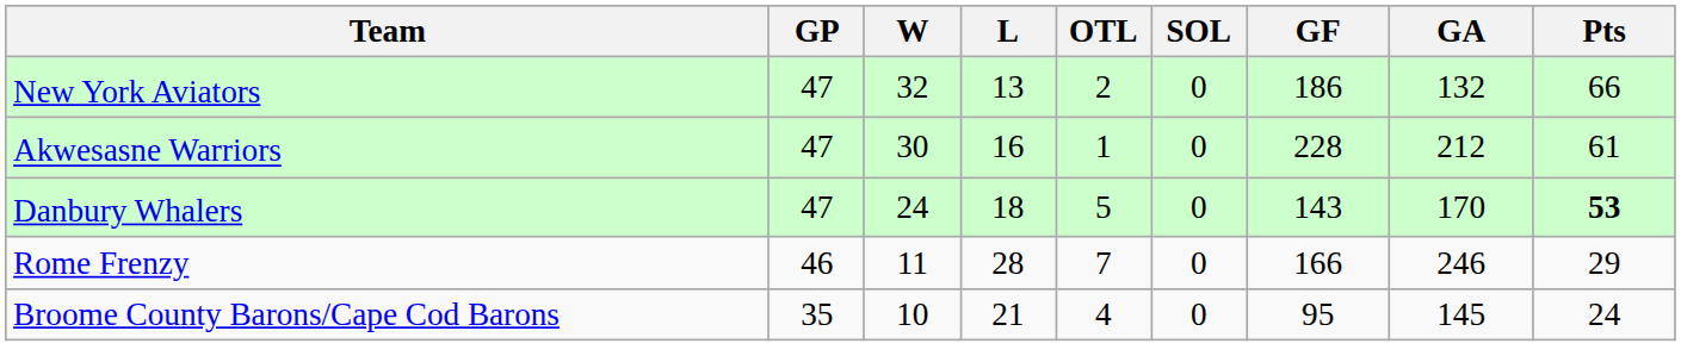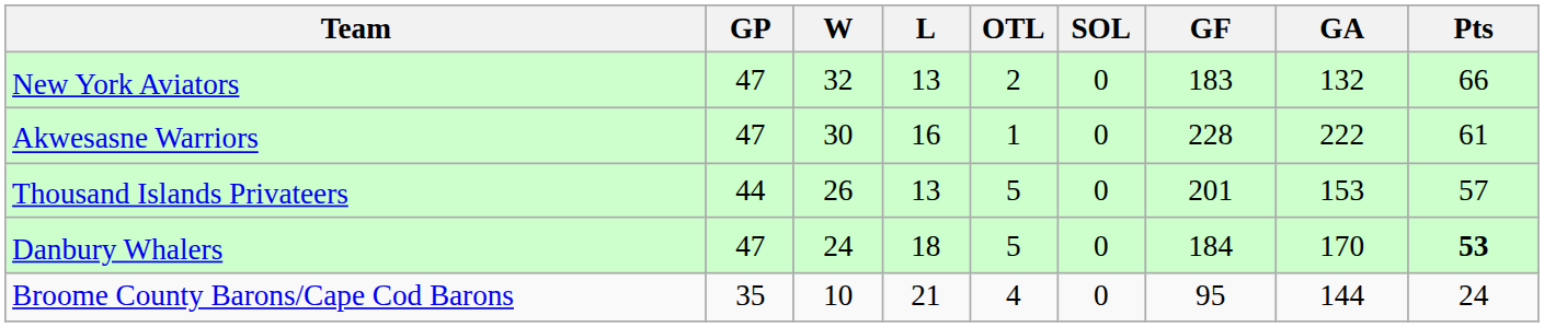New York Aviators | GF: 186 -> 183
Akwesasne Warriors | GA: 212 -> 222
+ row: Thousand Islands Privateers | 44 | 26 | 13 | 5 | 0 | 201 | 153 | 57
Danbury Whalers | GF: 143 -> 184
- row: Rome Frenzy | 46 | 11 | 28 | 7 | 0 | 166 | 246 | 29
Broome County Barons/Cape Cod Barons | GA: 145 -> 144
